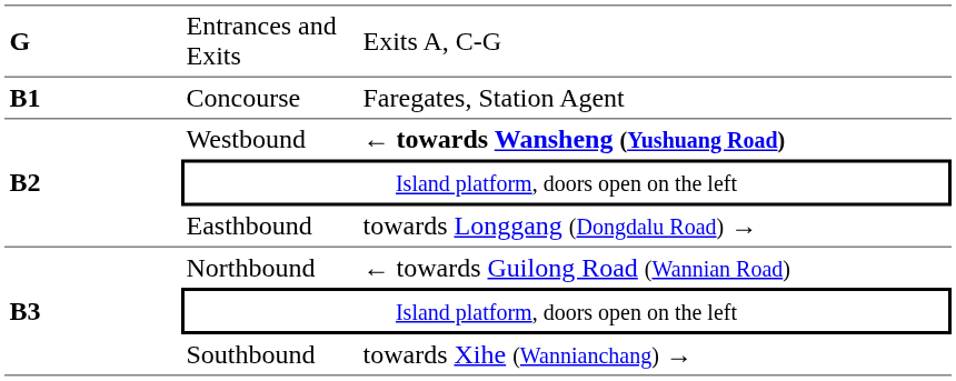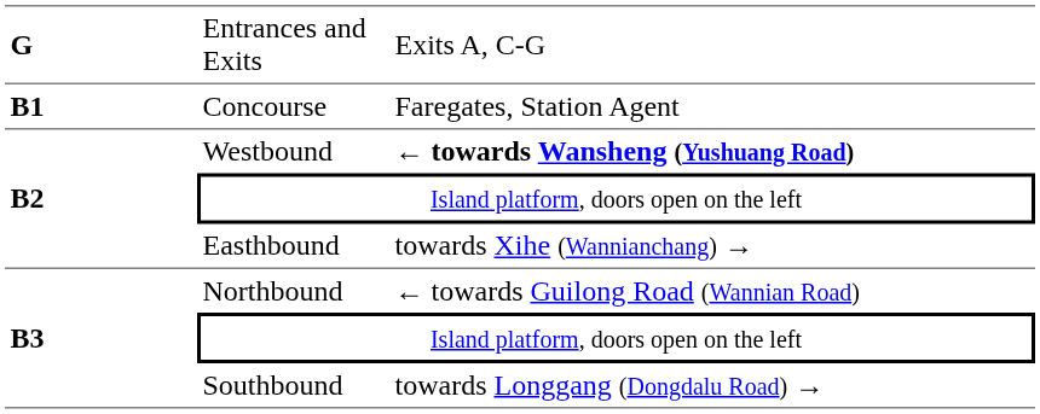Easthbound | column 3: towards Longgang (Dongdalu Road) → -> towards Xihe (Wannianchang) →
Southbound | column 3: towards Xihe (Wannianchang) → -> towards Longgang (Dongdalu Road) →
